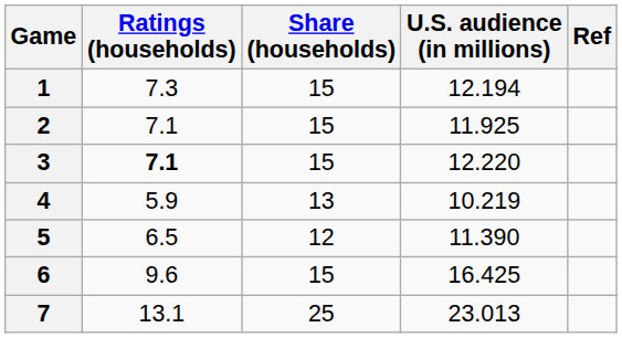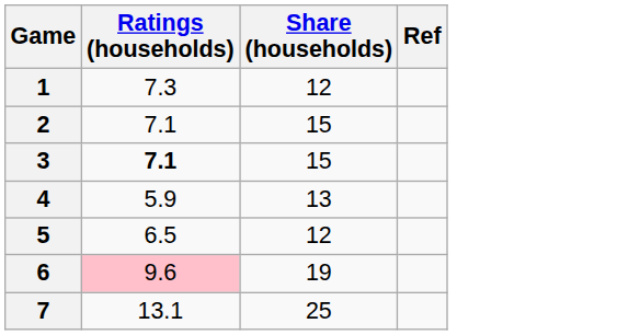- column: U.S. audience (in millions) | 12.194 | 11.925 | 12.220 | 10.219 | 11.390 | 16.425 | 23.013
1 | Share (households): 15 -> 12
6 | Ratings (households): no background -> pink background
6 | Share (households): 15 -> 19
